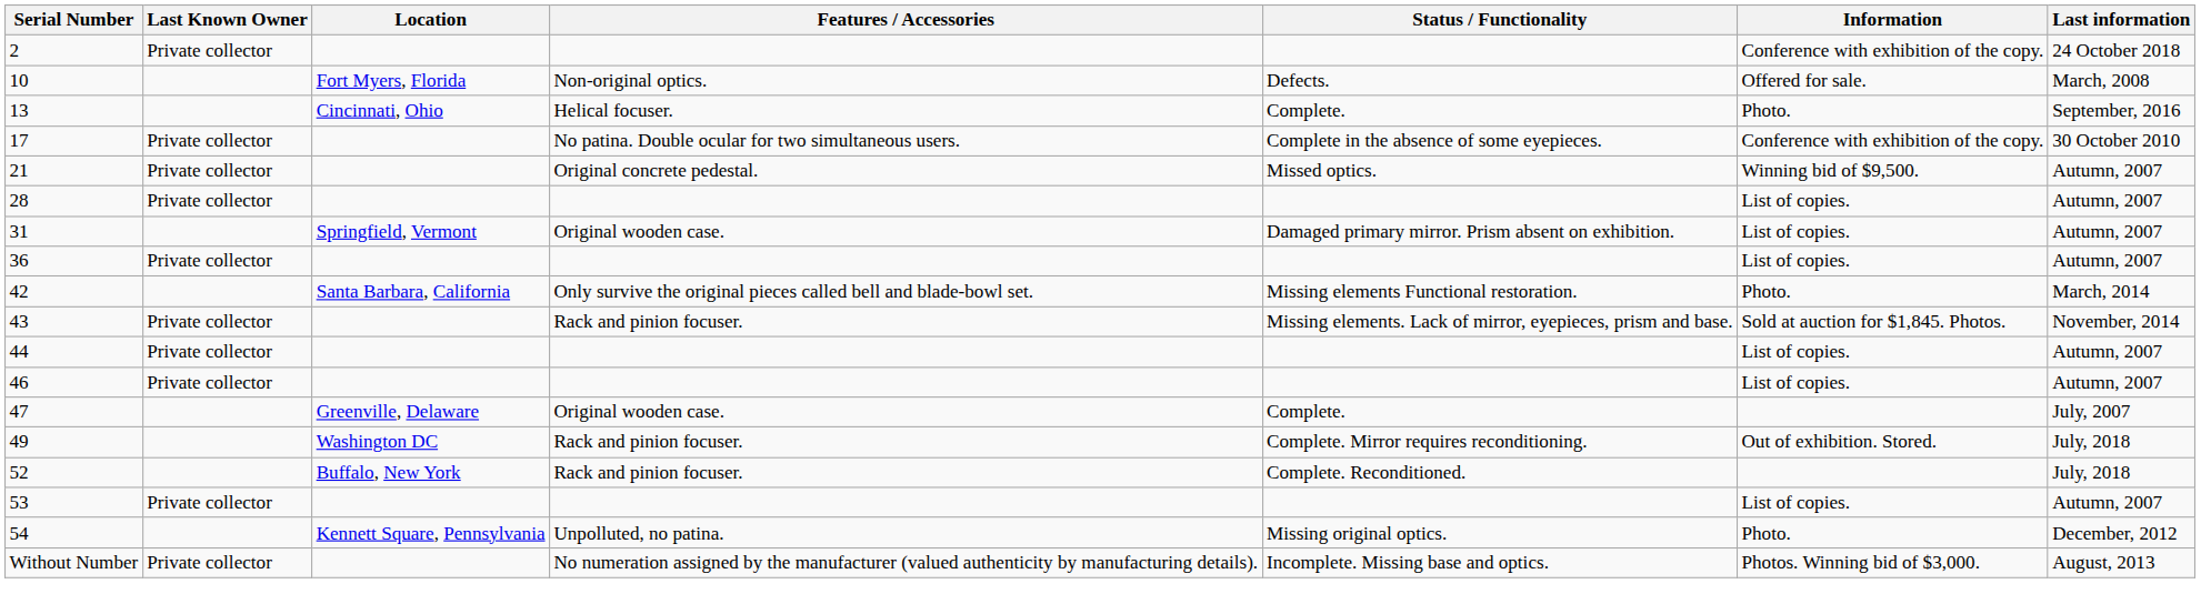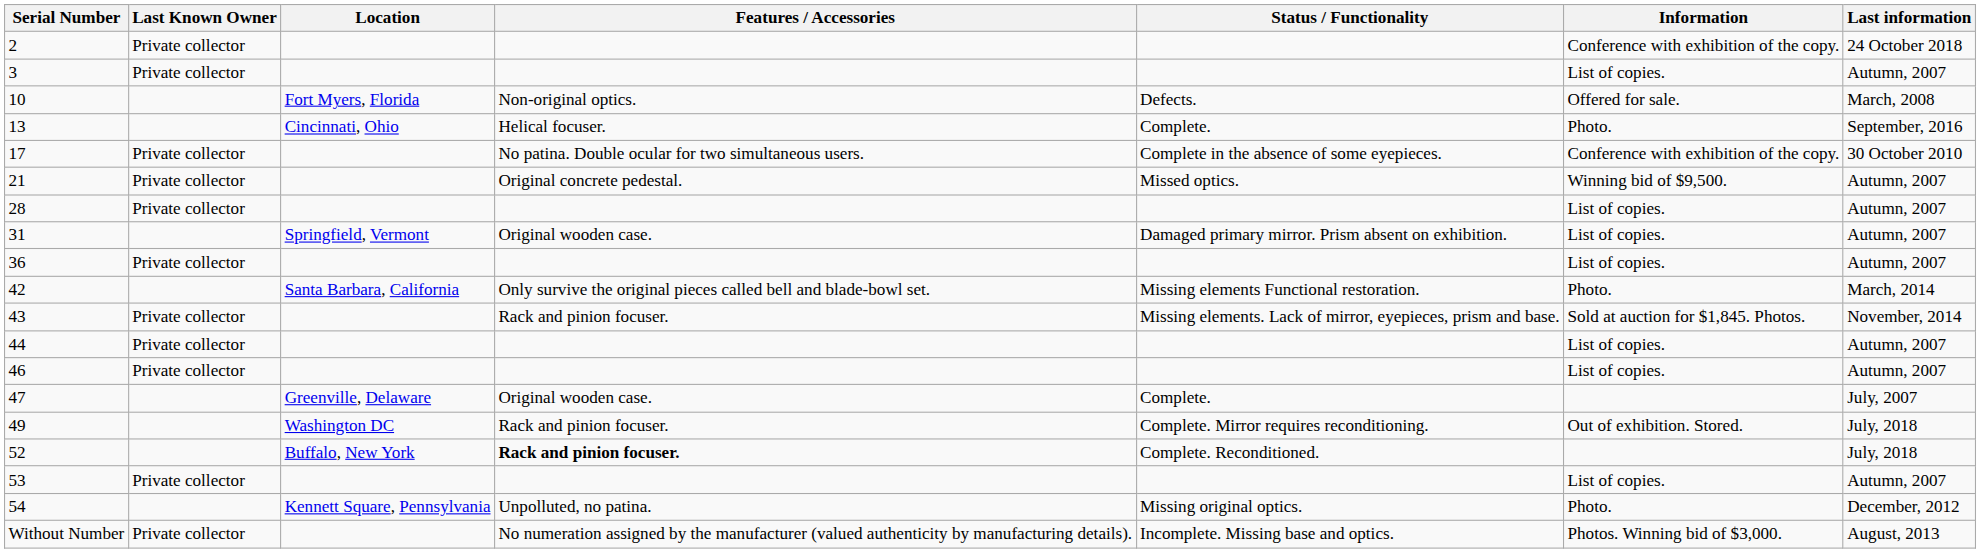+ row: 3 | Private collector | List of copies. | Autumn, 2007
52 | Features / Accessories: normal -> bold
